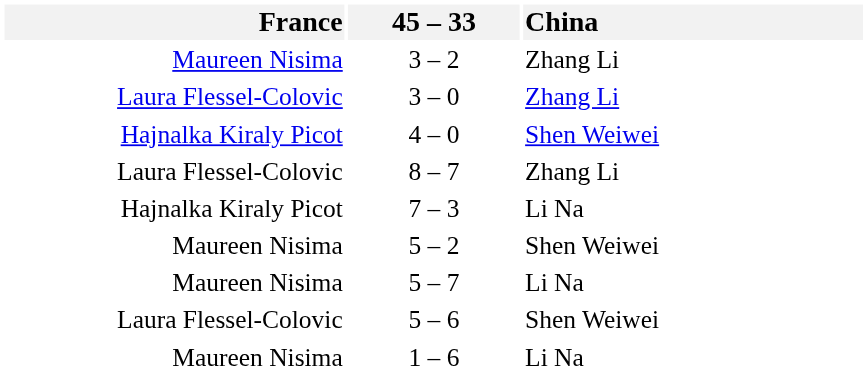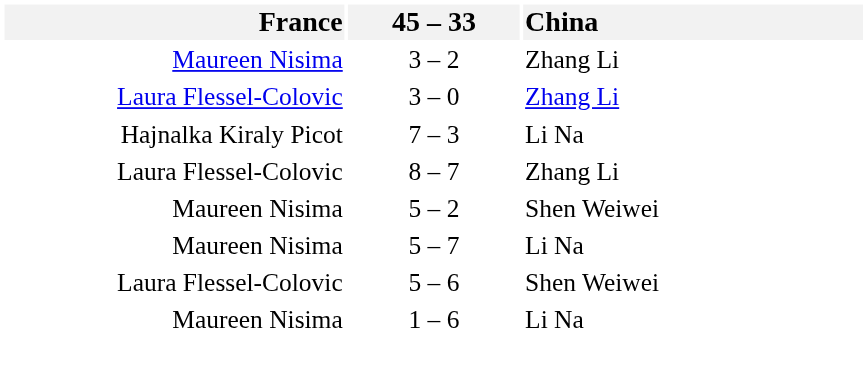- row: Hajnalka Kiraly Picot | 4 – 0 | Shen Weiwei
rows swapped: 8 – 7 <-> 7 – 3
